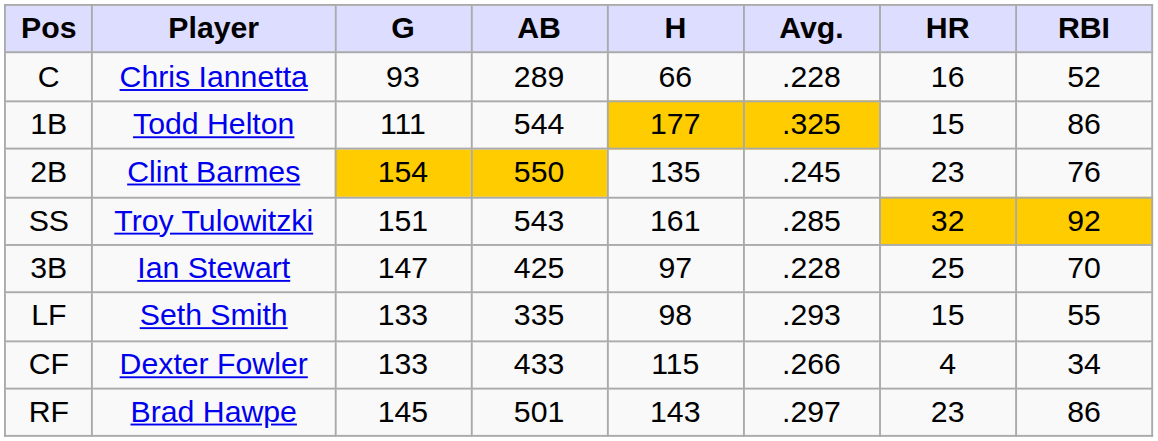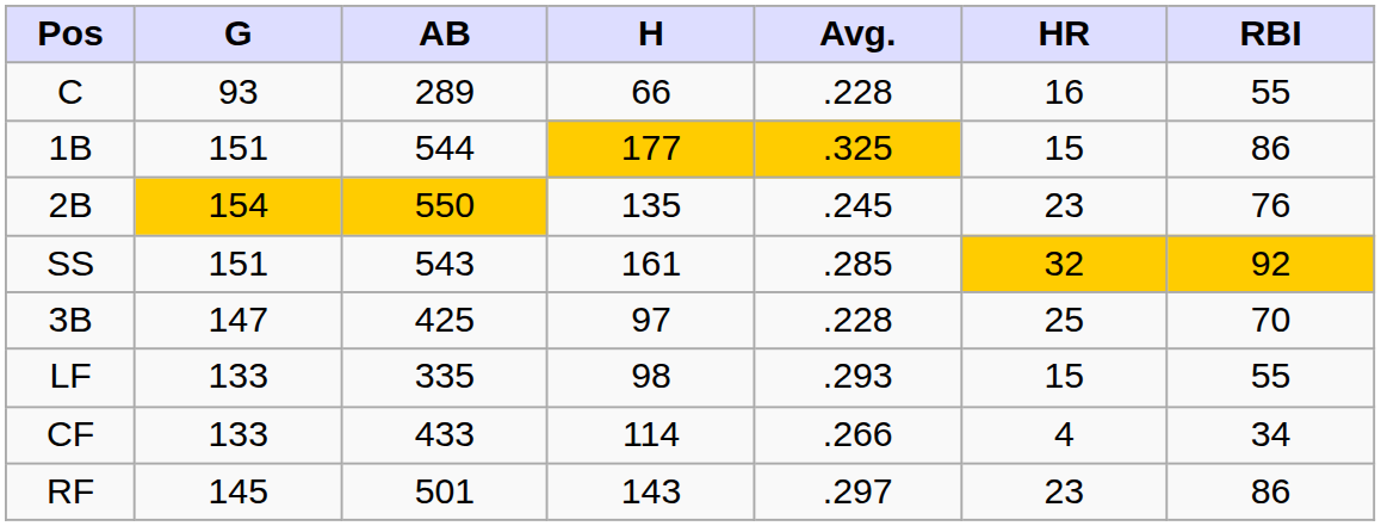- column: Player | Chris Iannetta | Todd Helton | Clint Barmes | Troy Tulowitzki | Ian Stewart | Seth Smith | Dexter Fowler | Brad Hawpe
C | RBI: 52 -> 55
1B | G: 111 -> 151
CF | H: 115 -> 114
